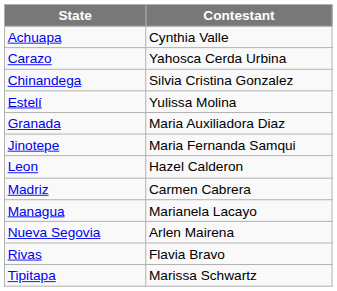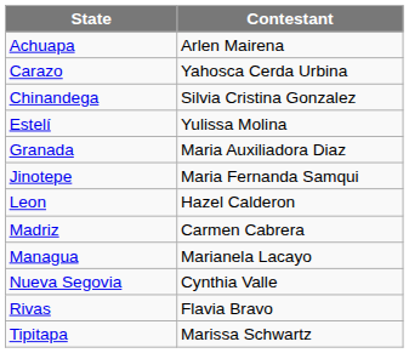Achuapa | Contestant: Cynthia Valle -> Arlen Mairena
Nueva Segovia | Contestant: Arlen Mairena -> Cynthia Valle
